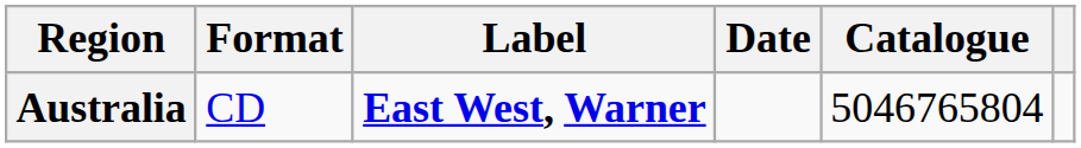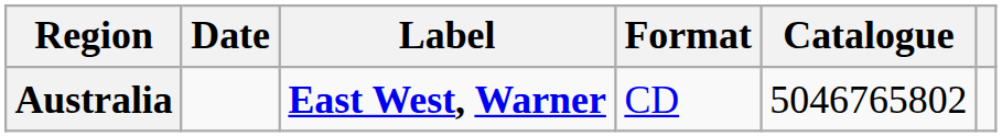columns swapped: Date <-> Format
Australia | Catalogue: 5046765804 -> 5046765802
